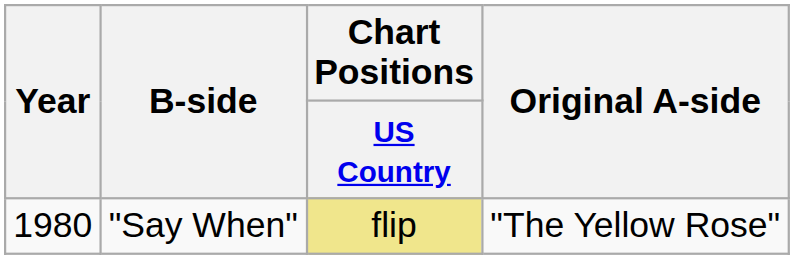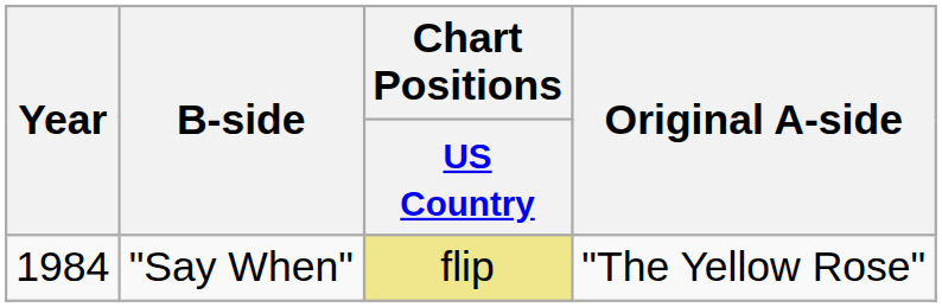"Say When" | Year: 1980 -> 1984
